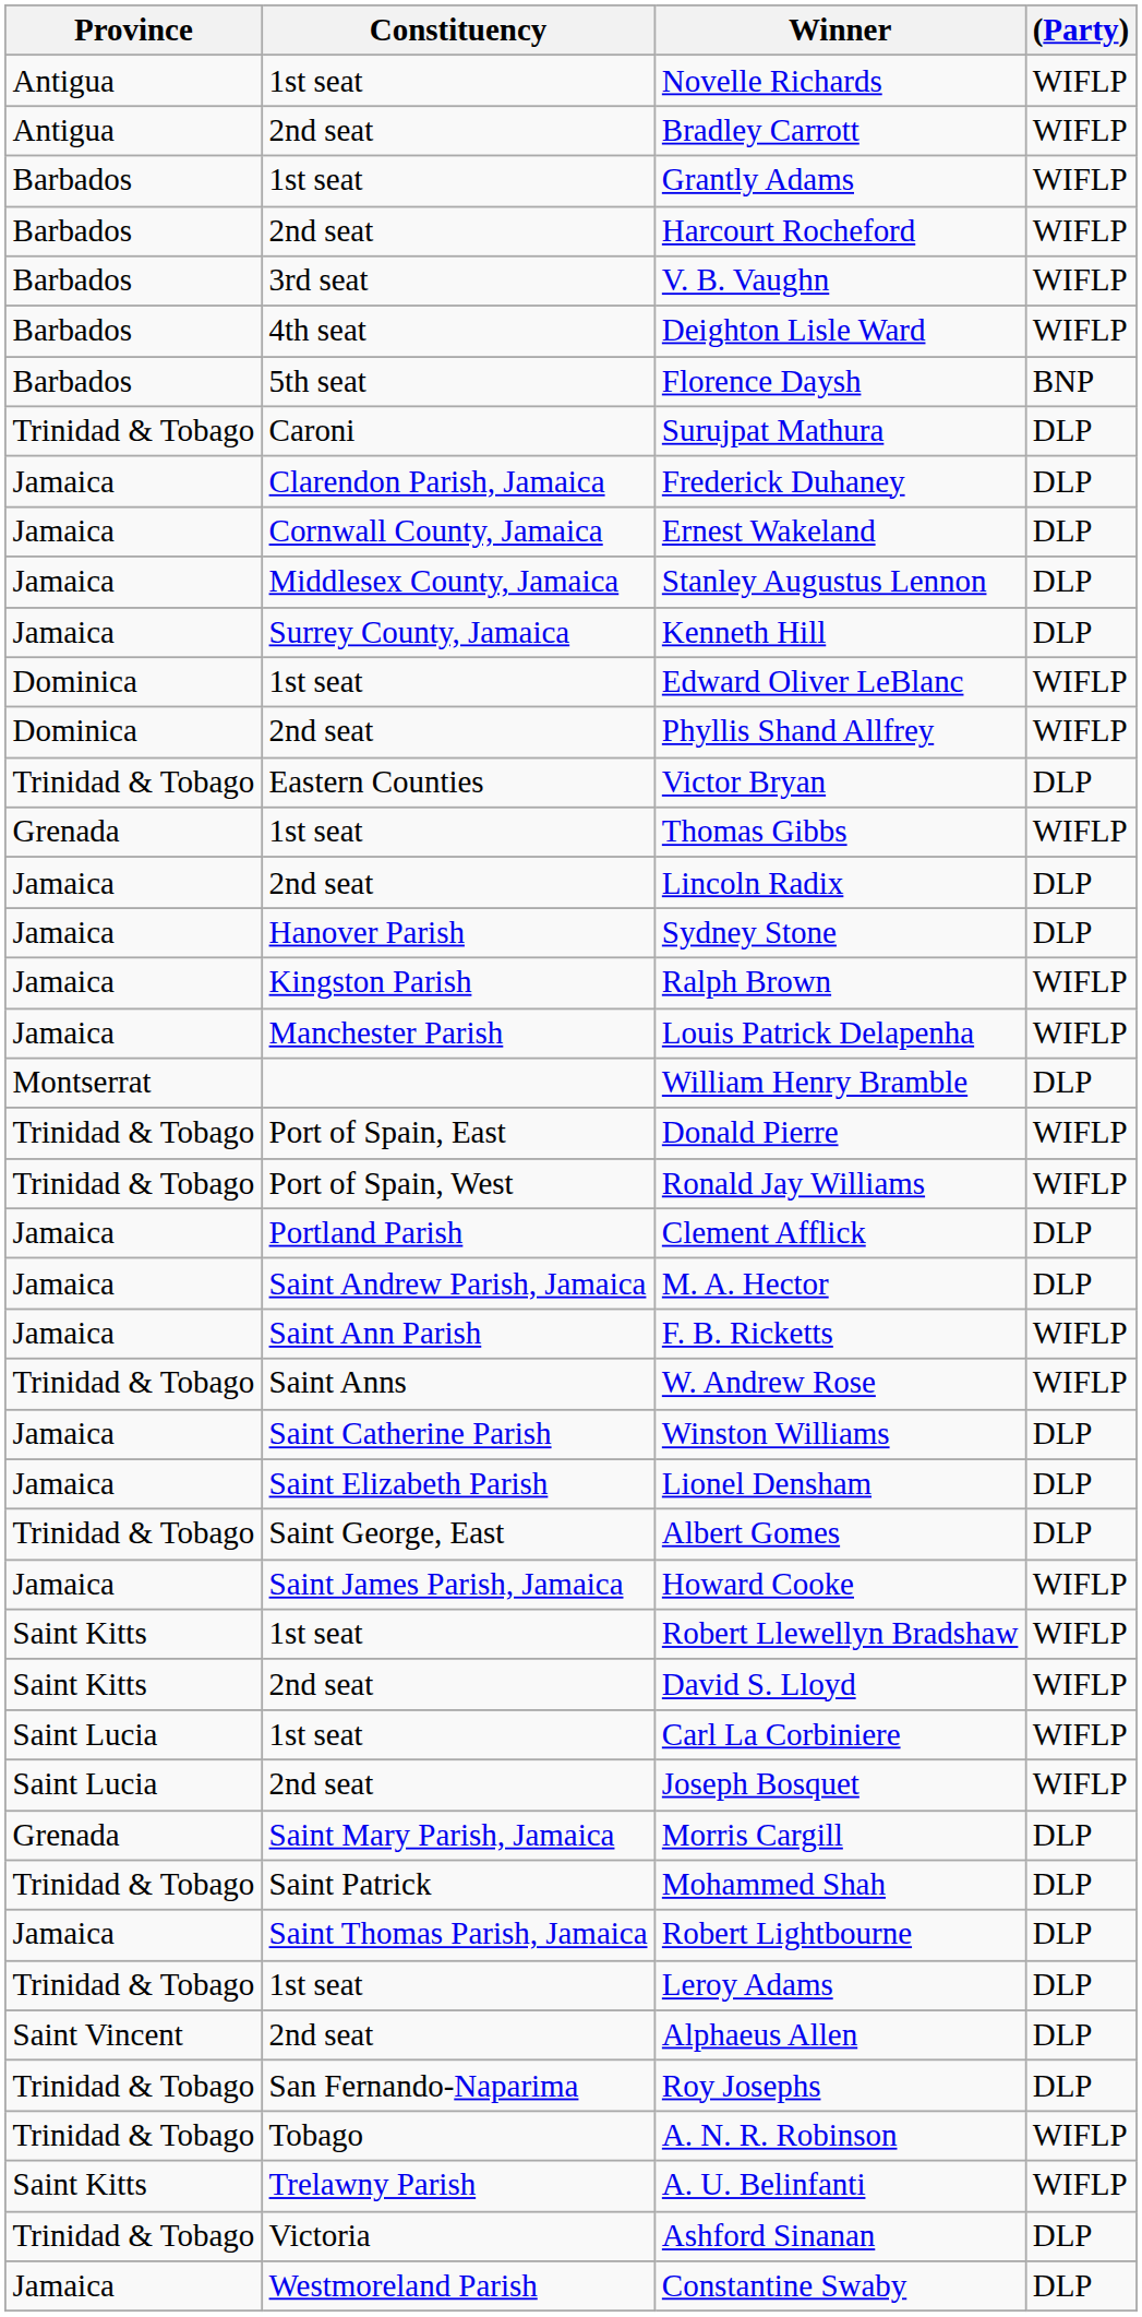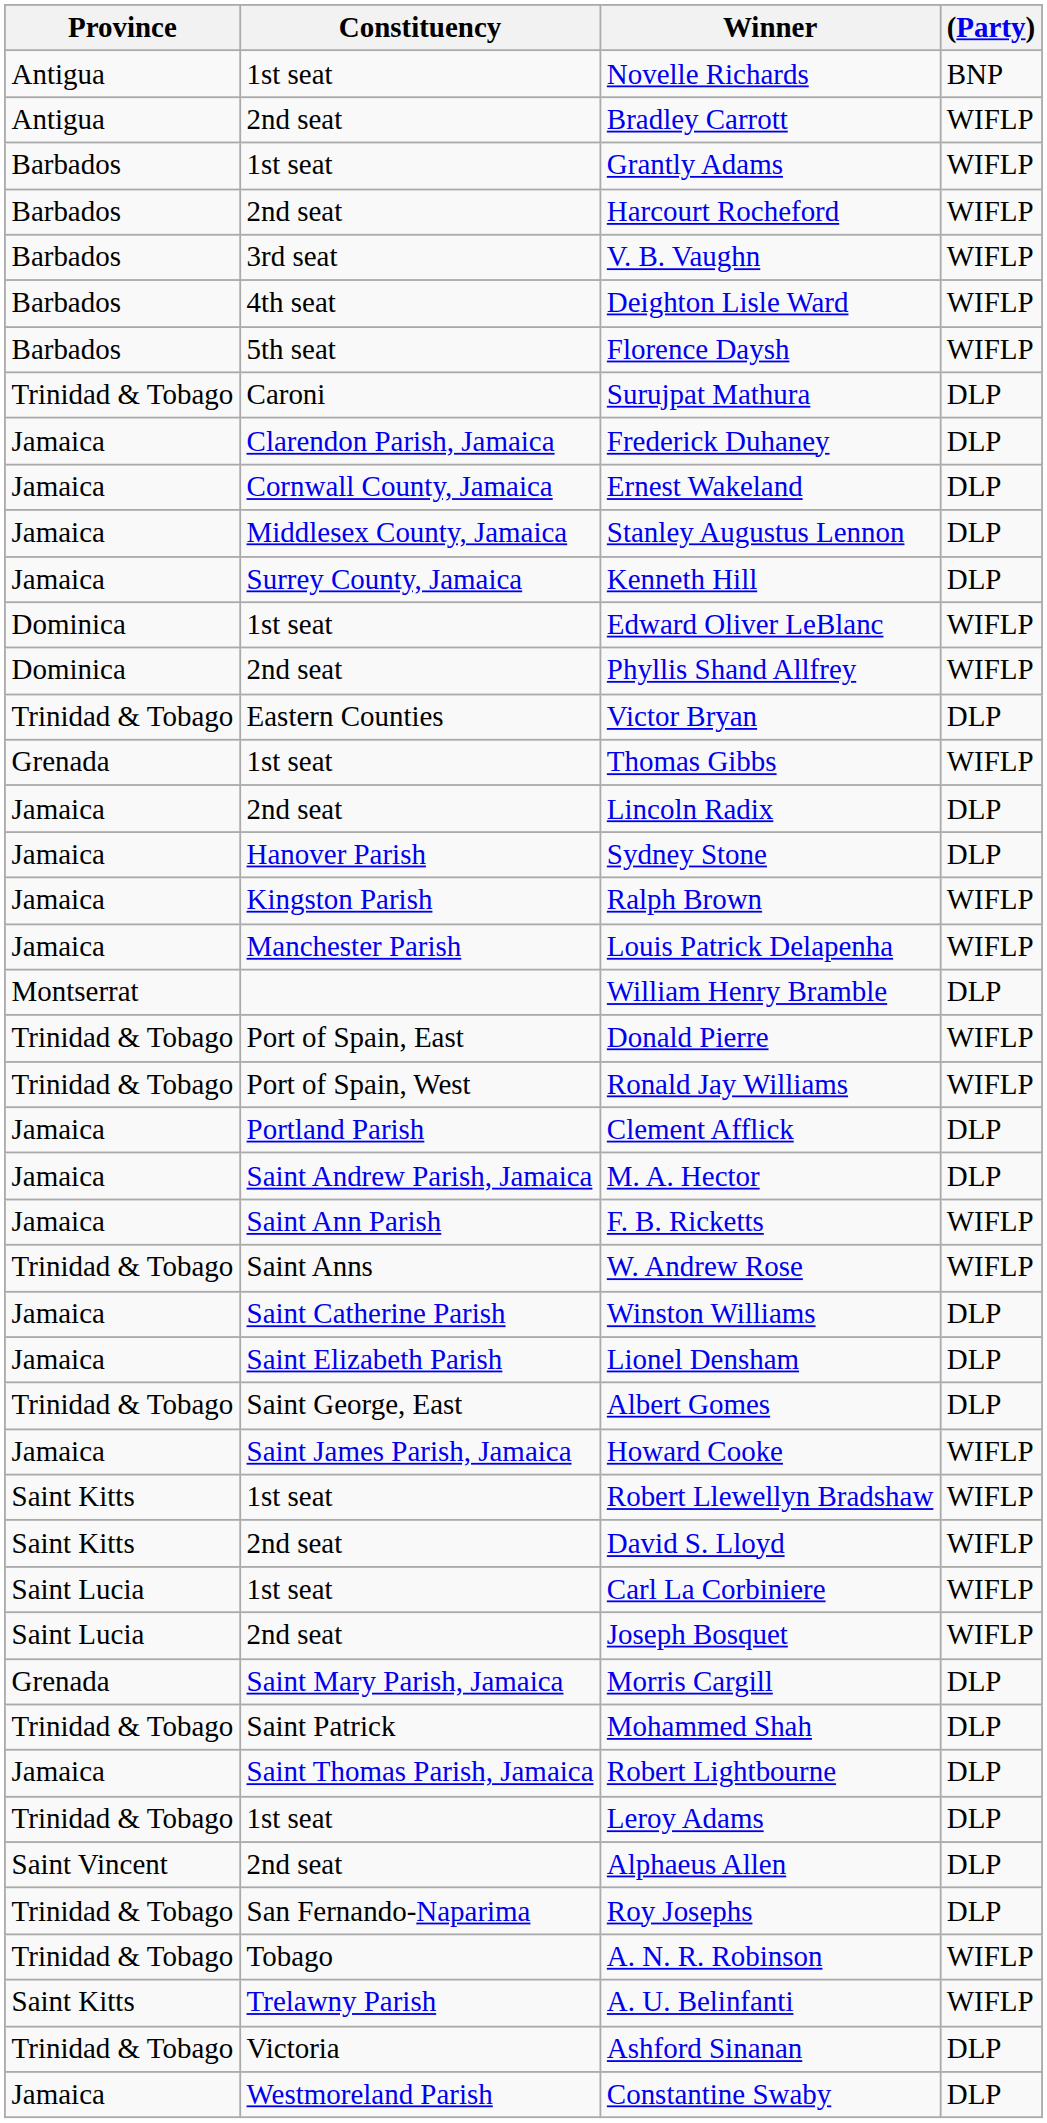Novelle Richards | (Party): WIFLP -> BNP
Florence Daysh | (Party): BNP -> WIFLP
